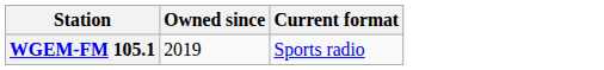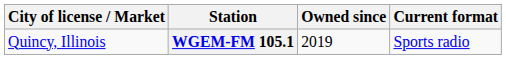+ column: City of license / Market | Quincy, Illinois
